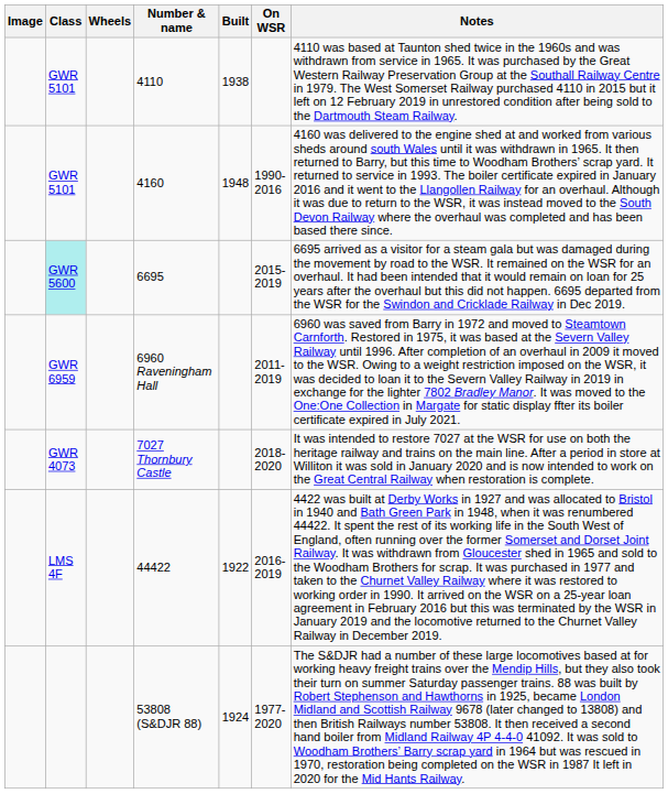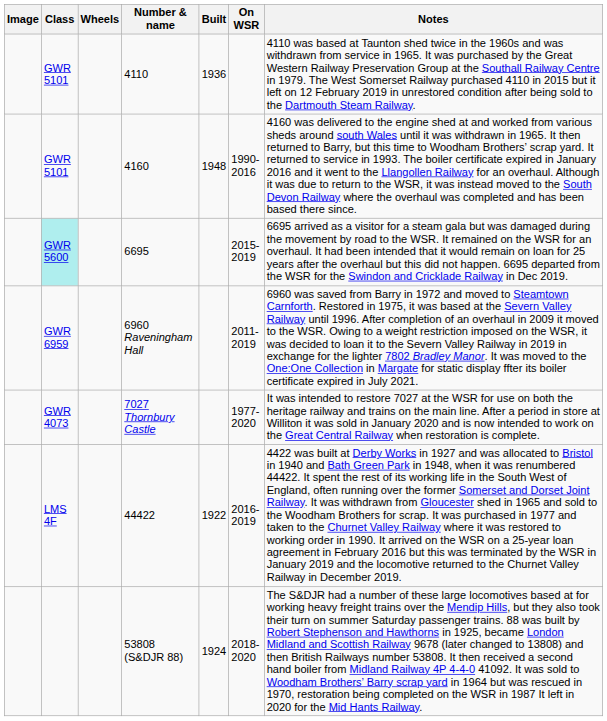4110 | Built: 1938 -> 1936
7027 Thornbury Castle | On WSR: 2018-2020 -> 1977-2020
53808 (S&DJR 88) | On WSR: 1977-2020 -> 2018-2020
